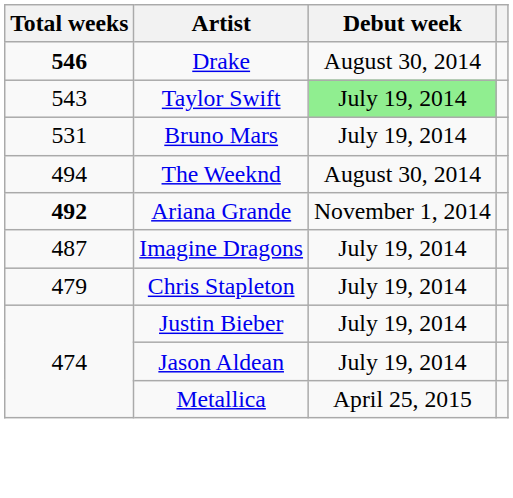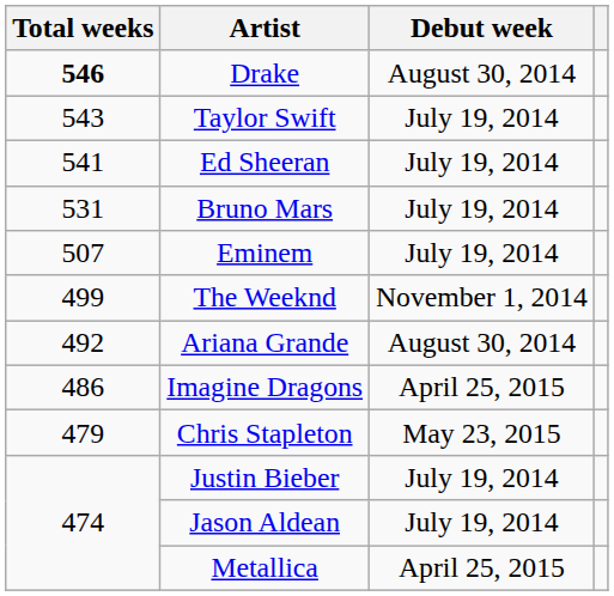Taylor Swift | Debut week: lightgreen background -> no background
+ row: 541 | Ed Sheeran | July 19, 2014
+ row: 507 | Eminem | July 19, 2014
The Weeknd | Total weeks: 494 -> 499
The Weeknd | Debut week: August 30, 2014 -> November 1, 2014
Ariana Grande | Total weeks: bold -> normal
Ariana Grande | Debut week: November 1, 2014 -> August 30, 2014
Imagine Dragons | Total weeks: 487 -> 486
Imagine Dragons | Debut week: July 19, 2014 -> April 25, 2015
Chris Stapleton | Debut week: July 19, 2014 -> May 23, 2015
